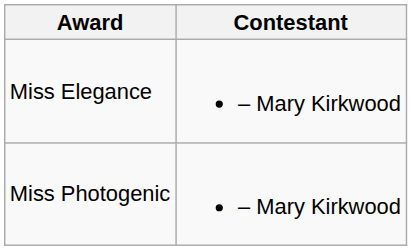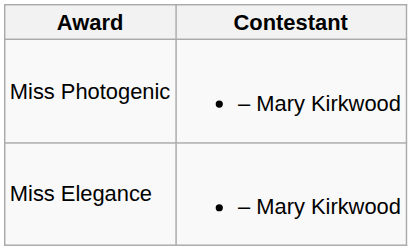rows swapped: Miss Elegance <-> Miss Photogenic
